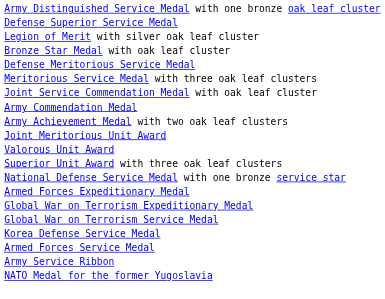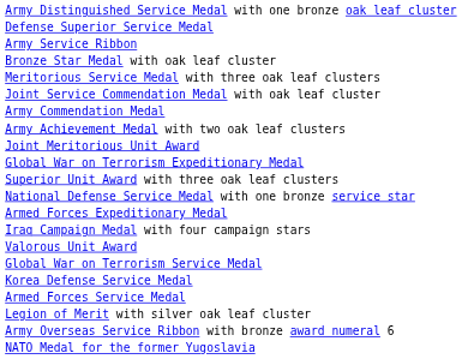rows swapped: Legion of Merit with silver oak leaf cluster <-> Army Service Ribbon
- row: Defense Meritorious Service Medal
rows swapped: Valorous Unit Award <-> Global War on Terrorism Expeditionary Medal
+ row: Iraq Campaign Medal with four campaign stars
+ row: Army Overseas Service Ribbon with bronze award numeral 6
